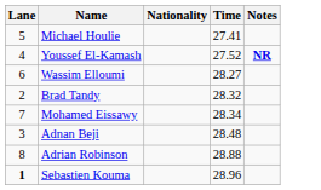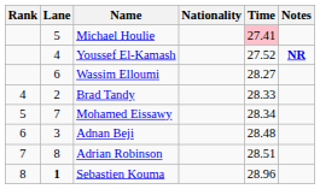+ column: Rank | 4 | 5 | 6 | 7 | 8
Michael Houlie | Time: no background -> pink background
Brad Tandy | Time: 28.32 -> 28.33
Adrian Robinson | Time: 28.88 -> 28.51
